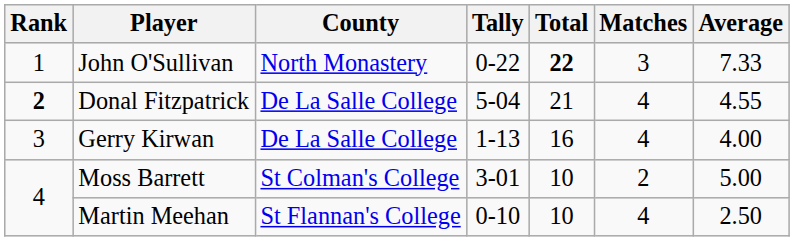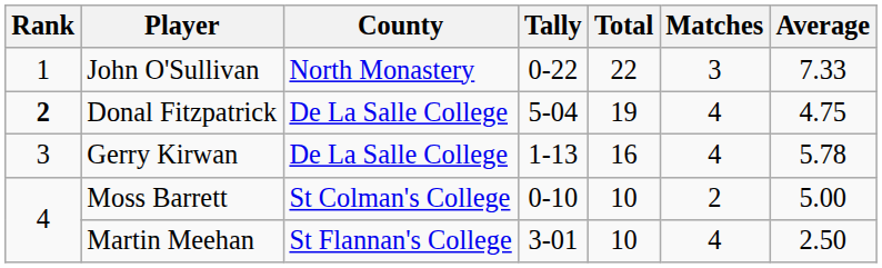John O'Sullivan | Total: bold -> normal
Donal Fitzpatrick | Total: 21 -> 19
Donal Fitzpatrick | Average: 4.55 -> 4.75
Gerry Kirwan | Average: 4.00 -> 5.78
Moss Barrett | Tally: 3-01 -> 0-10
Martin Meehan | Tally: 0-10 -> 3-01
